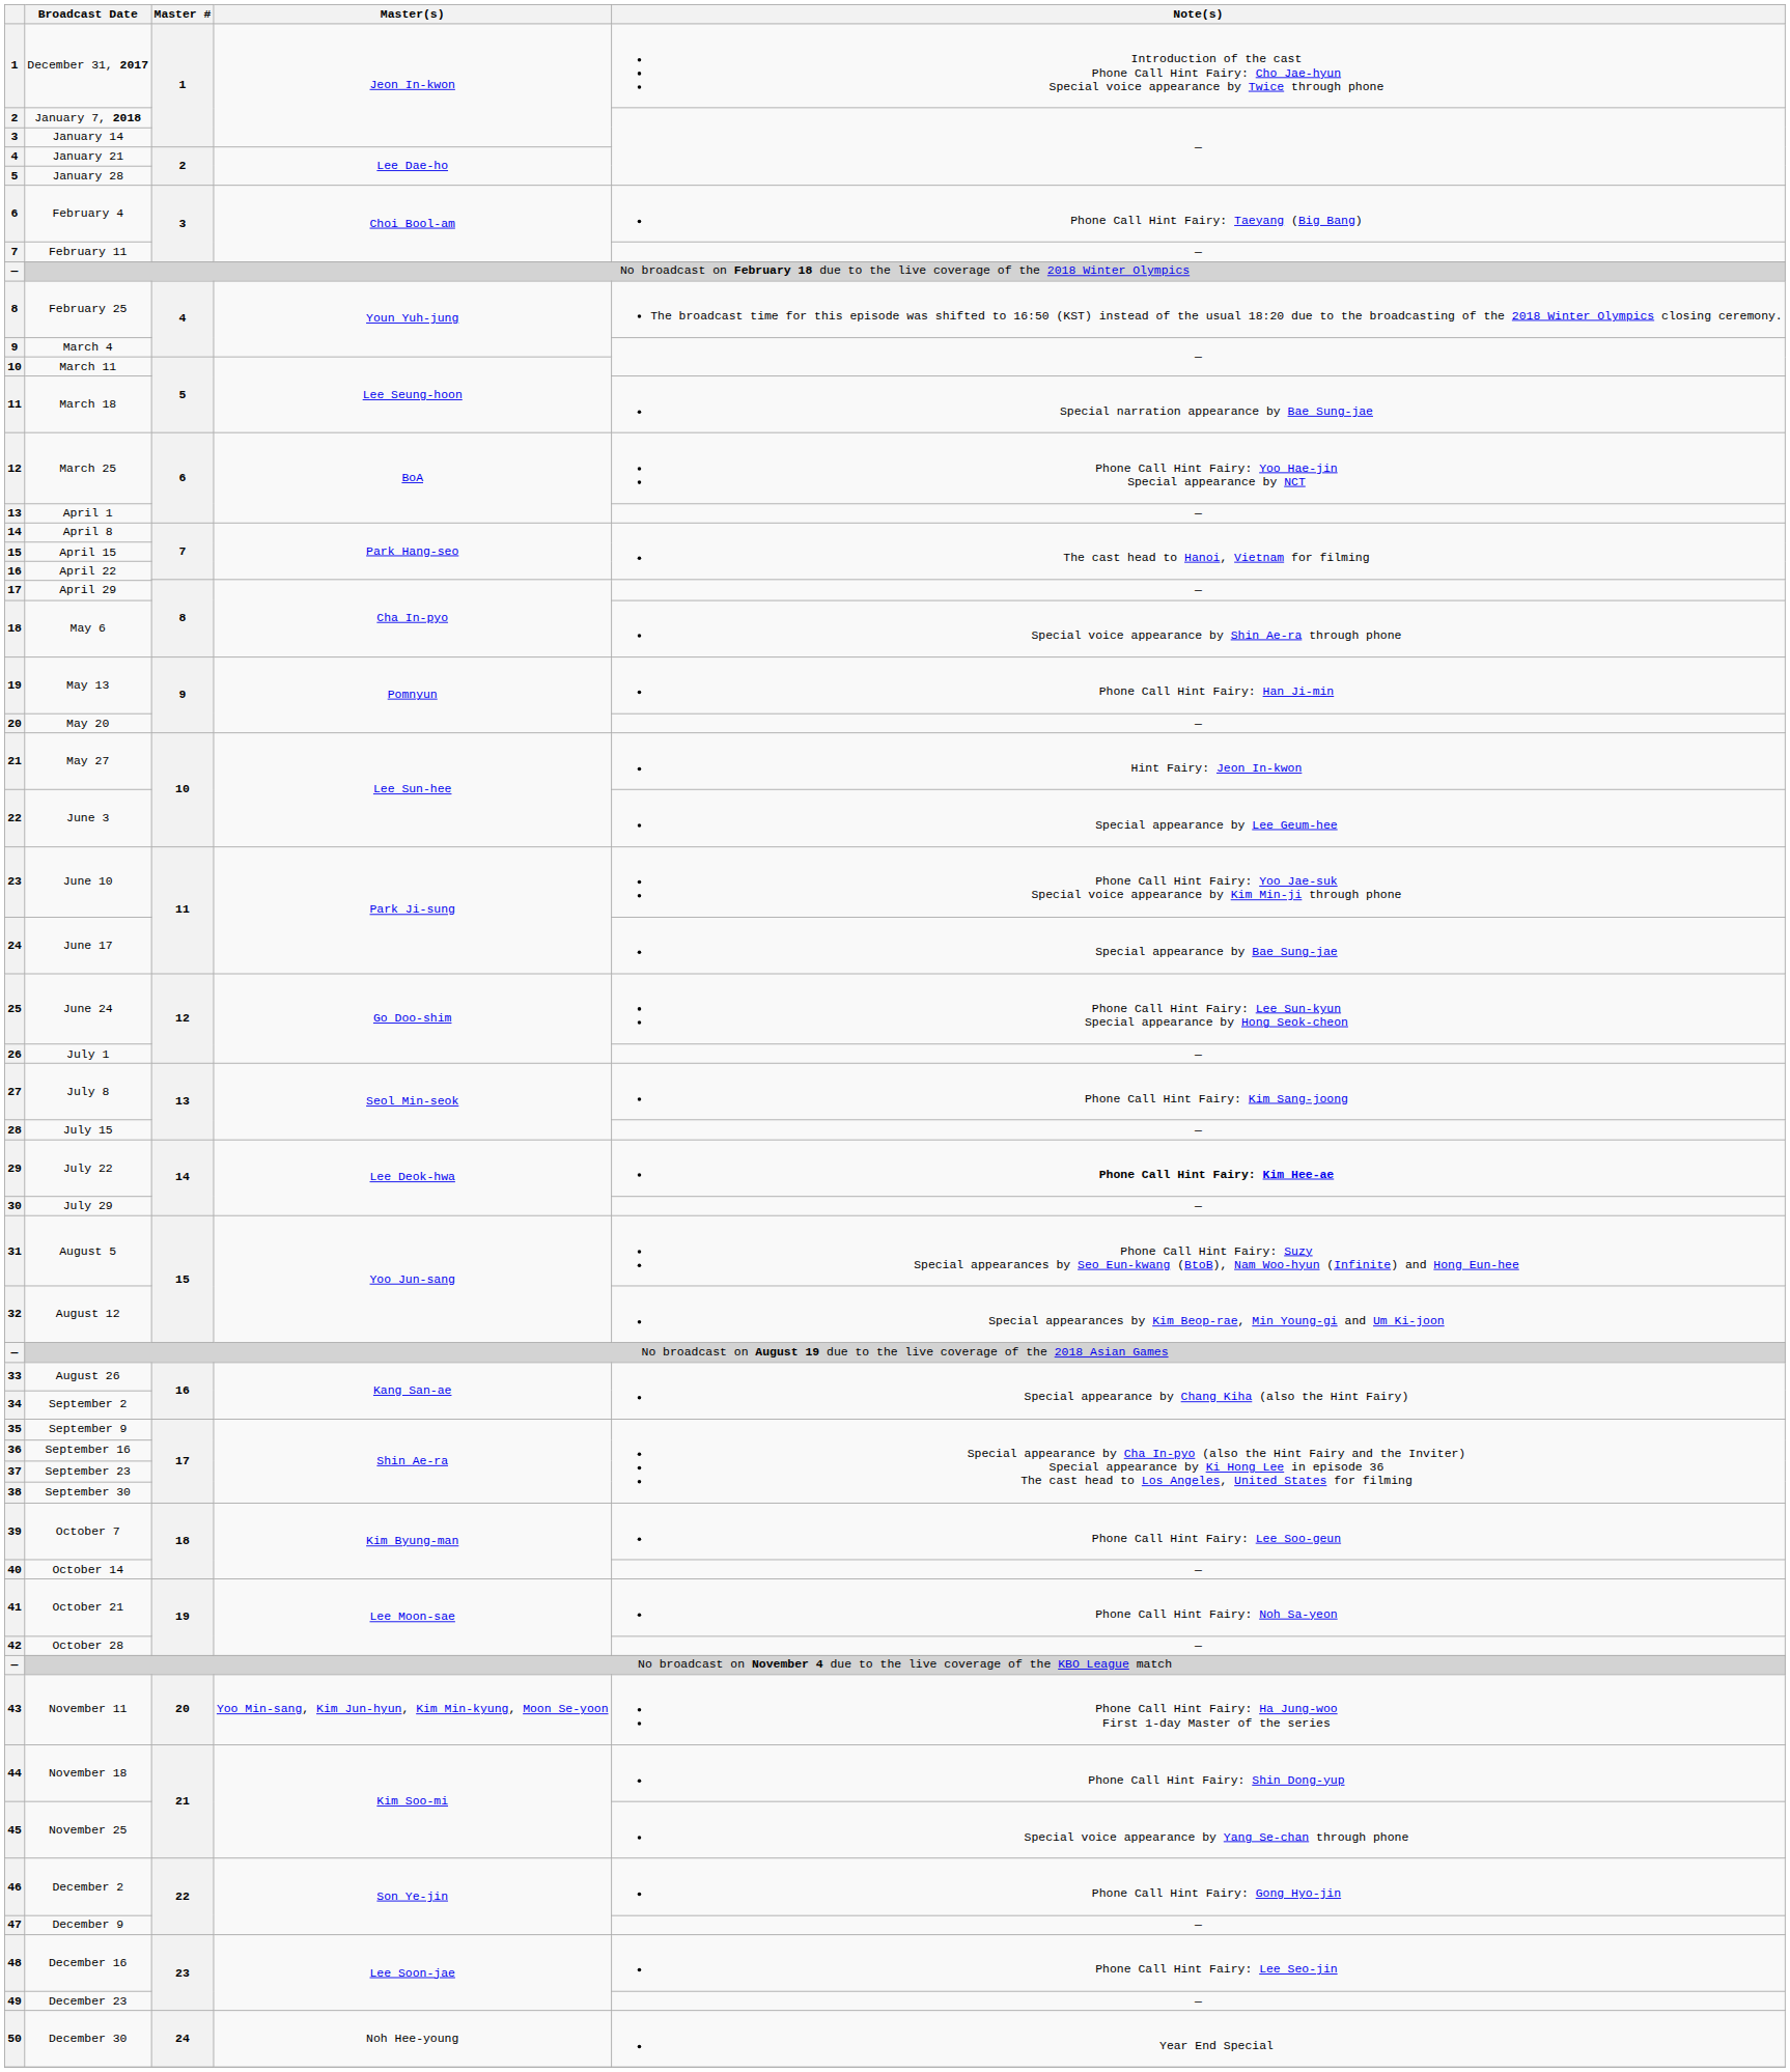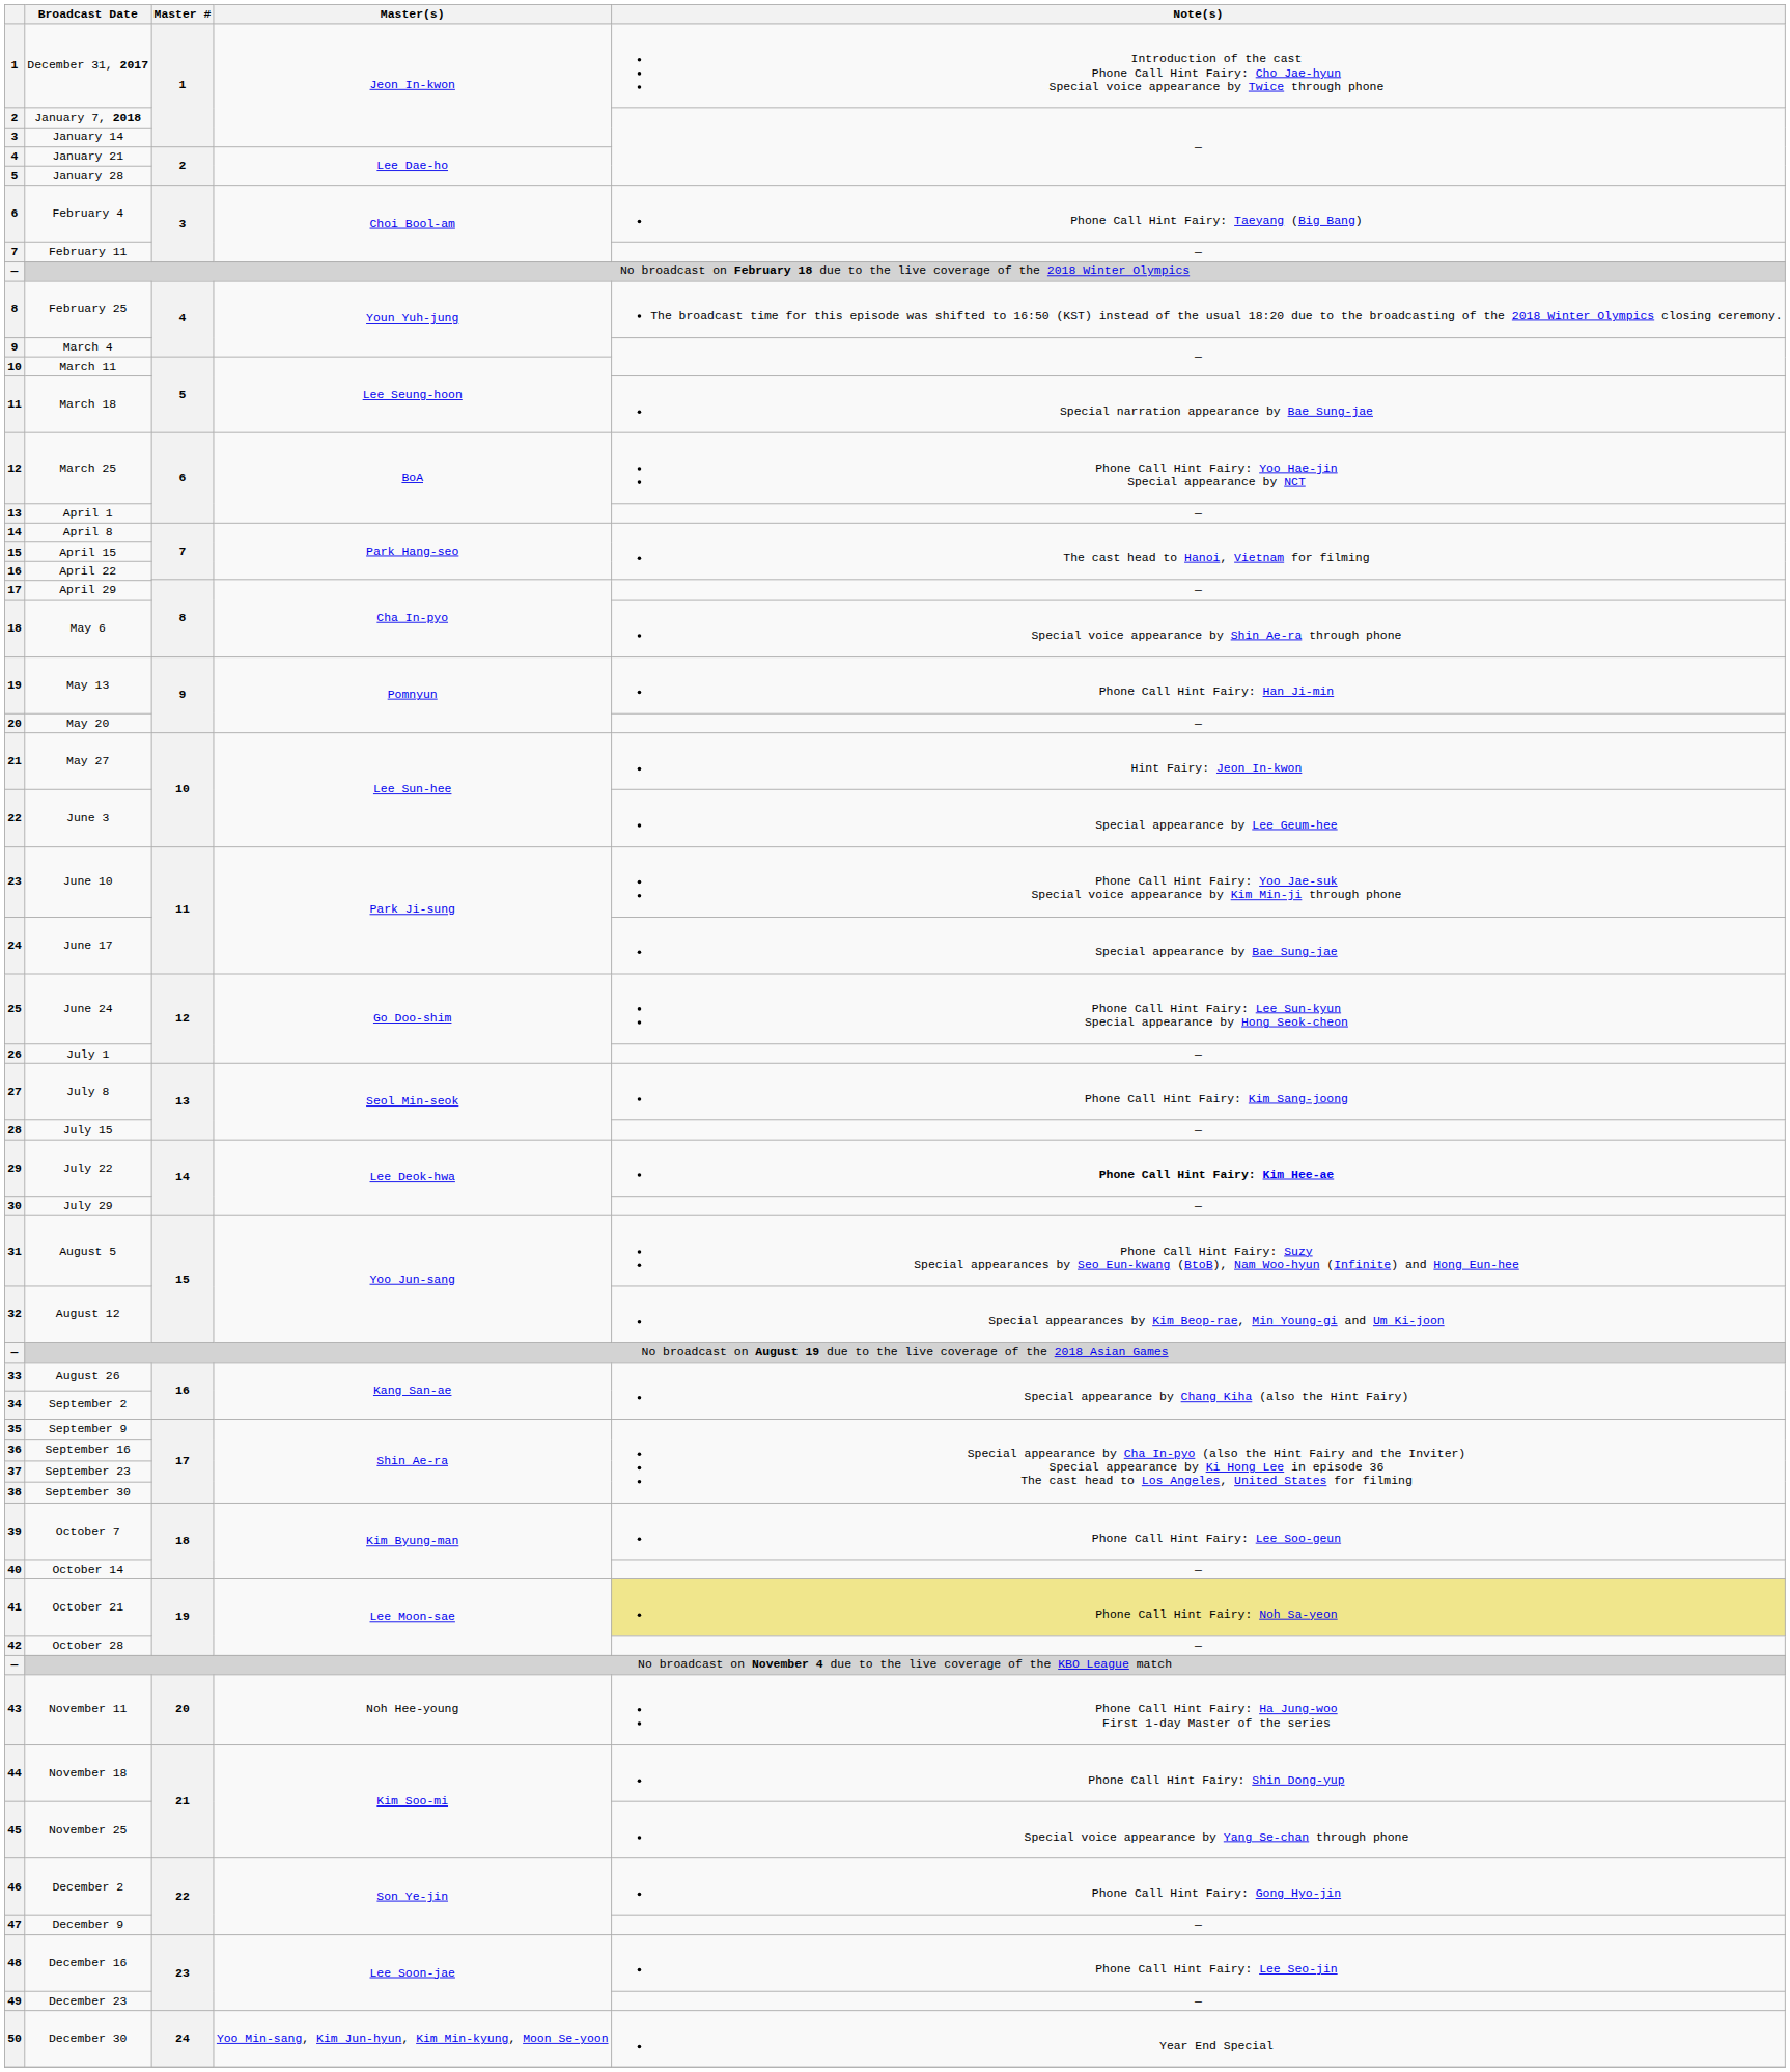October 21 | Note(s): no background -> khaki background
November 11 | Master(s): Yoo Min-sang, Kim Jun-hyun, Kim Min-kyung, Moon Se-yoon -> Noh Hee-young
December 30 | Master(s): Noh Hee-young -> Yoo Min-sang, Kim Jun-hyun, Kim Min-kyung, Moon Se-yoon
